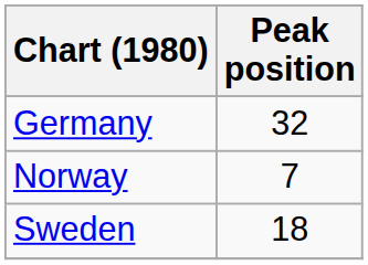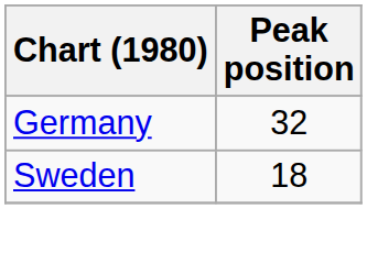- row: Norway | 7
